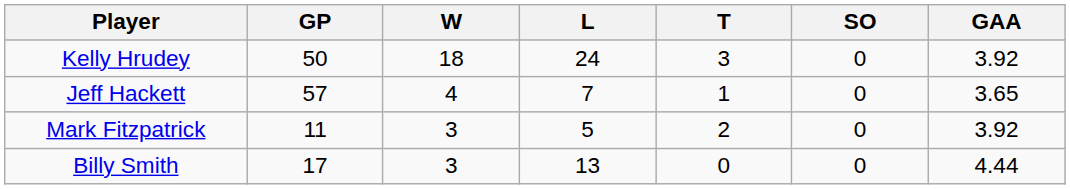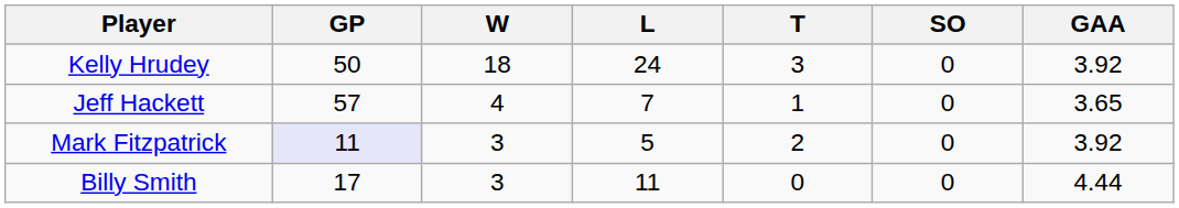Mark Fitzpatrick | GP: no background -> lavender background
Billy Smith | L: 13 -> 11
